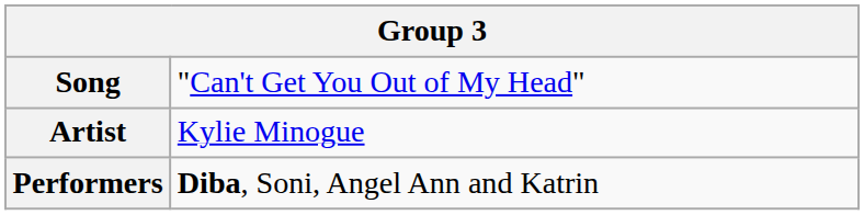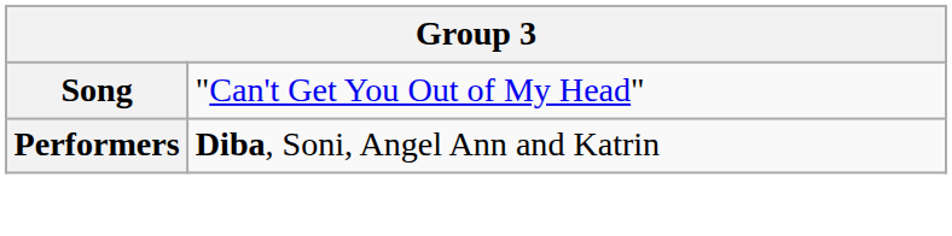- row: Artist | Kylie Minogue
